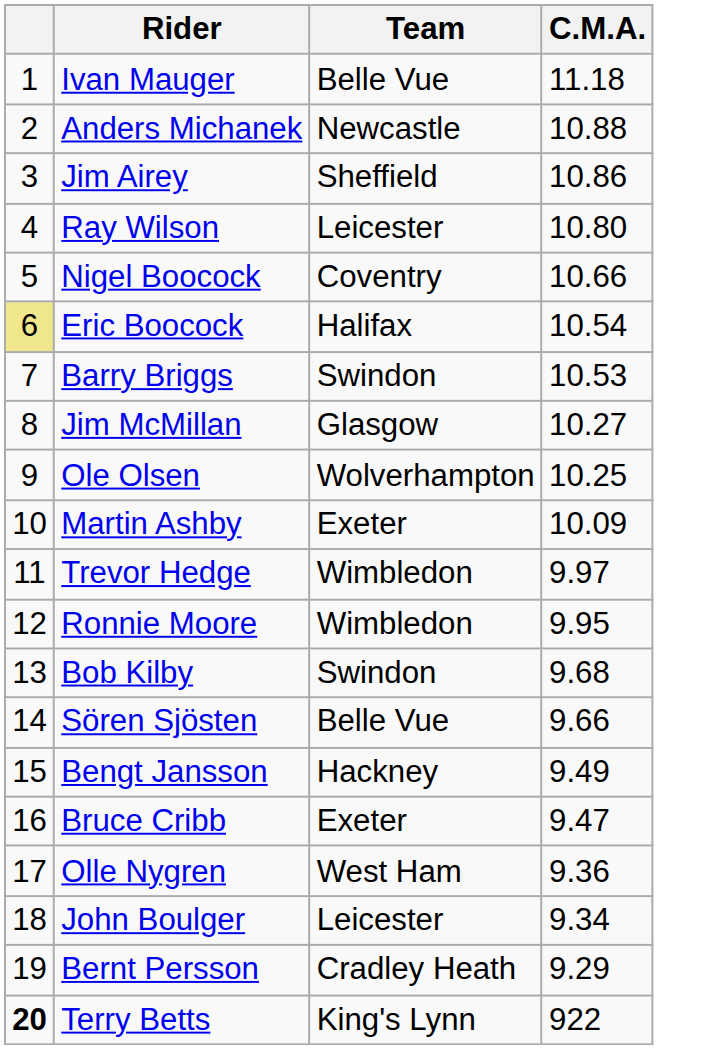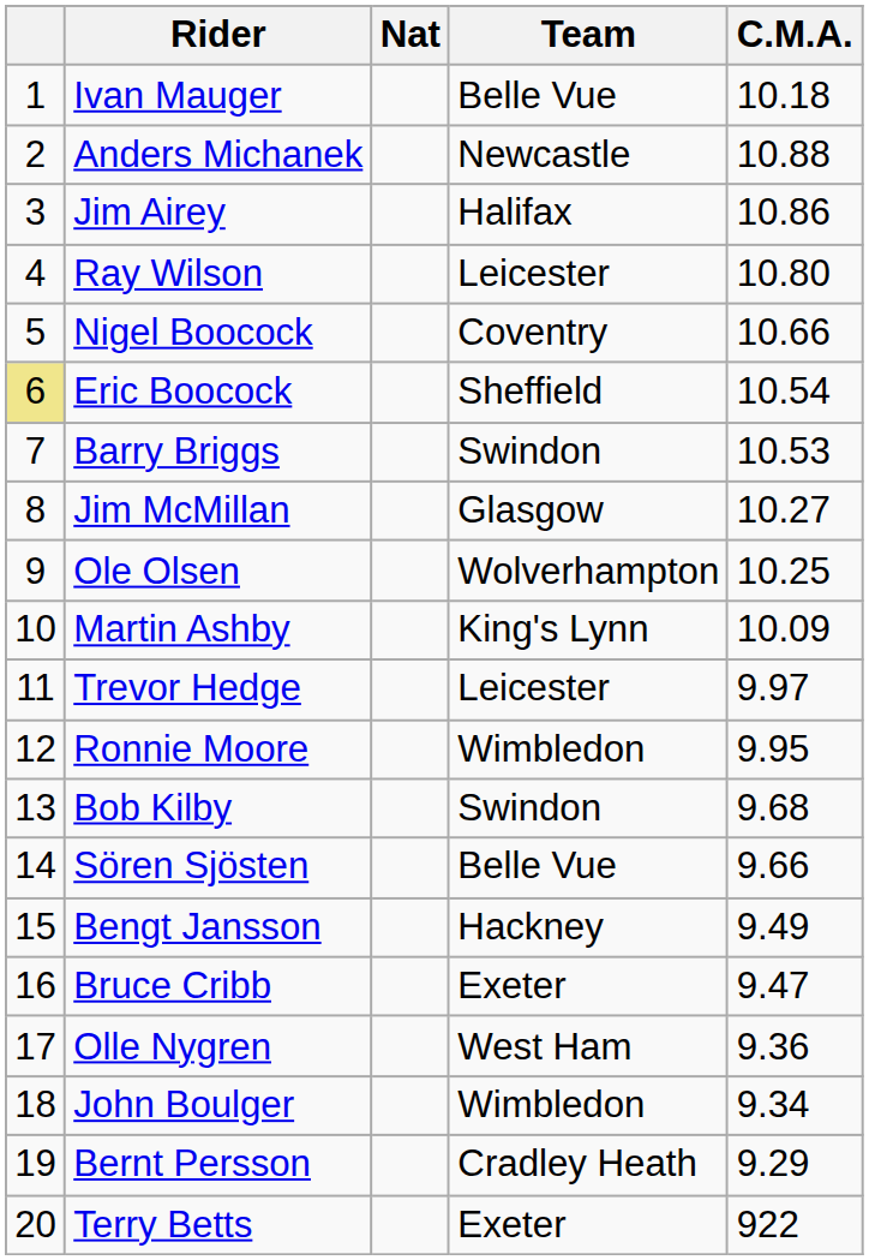+ column: Nat
Ivan Mauger | C.M.A.: 11.18 -> 10.18
Jim Airey | Team: Sheffield -> Halifax
Eric Boocock | Team: Halifax -> Sheffield
Martin Ashby | Team: Exeter -> King's Lynn
Trevor Hedge | Team: Wimbledon -> Leicester
John Boulger | Team: Leicester -> Wimbledon
Terry Betts | column 1: bold -> normal
Terry Betts | Team: King's Lynn -> Exeter
